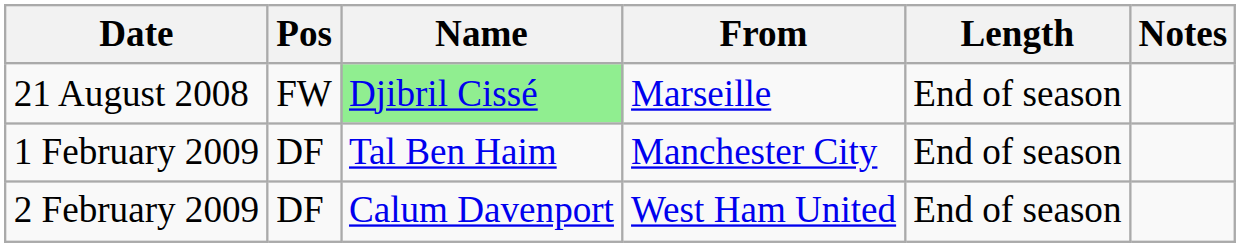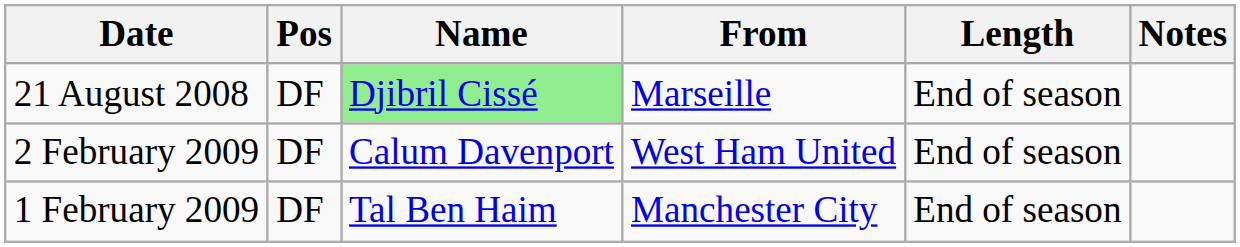21 August 2008 | Pos: FW -> DF
rows swapped: 1 February 2009 <-> 2 February 2009
